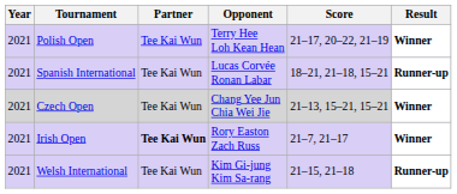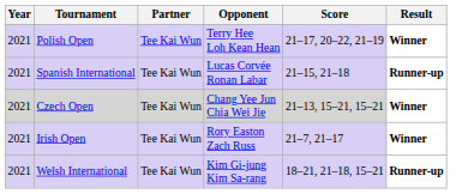Spanish International | Score: 18–21, 21–18, 15–21 -> 21–15, 21–18
Irish Open | Partner: bold -> normal
Welsh International | Score: 21–15, 21–18 -> 18–21, 21–18, 15–21
